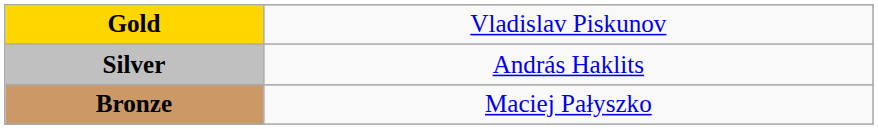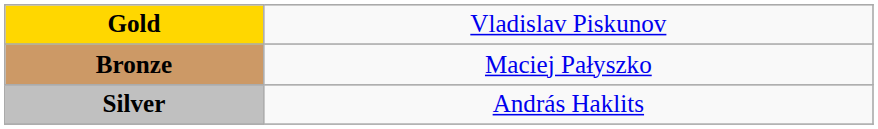rows swapped: Silver <-> Bronze
